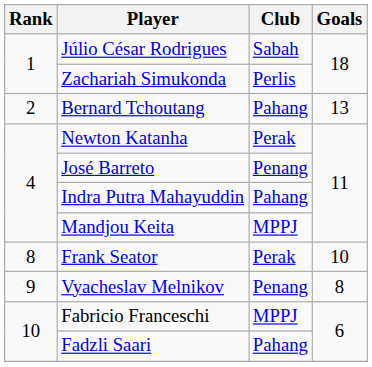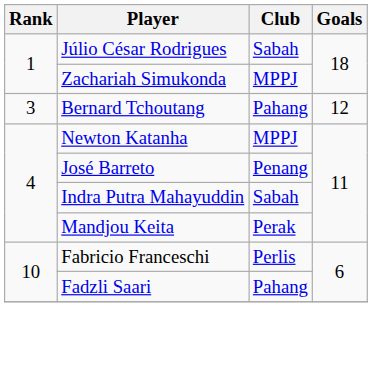Zachariah Simukonda | Club: Perlis -> MPPJ
Bernard Tchoutang | Rank: 2 -> 3
Bernard Tchoutang | Goals: 13 -> 12
Newton Katanha | Club: Perak -> MPPJ
Indra Putra Mahayuddin | Club: Pahang -> Sabah
Mandjou Keita | Club: MPPJ -> Perak
- row: 8 | Frank Seator | Perak | 10
- row: 9 | Vyacheslav Melnikov | Penang | 8
Fabricio Franceschi | Club: MPPJ -> Perlis
